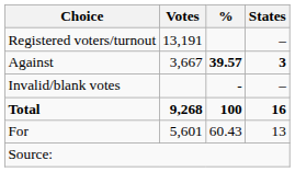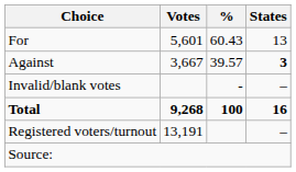rows swapped: For <-> Registered voters/turnout
Against | %: bold -> normal
